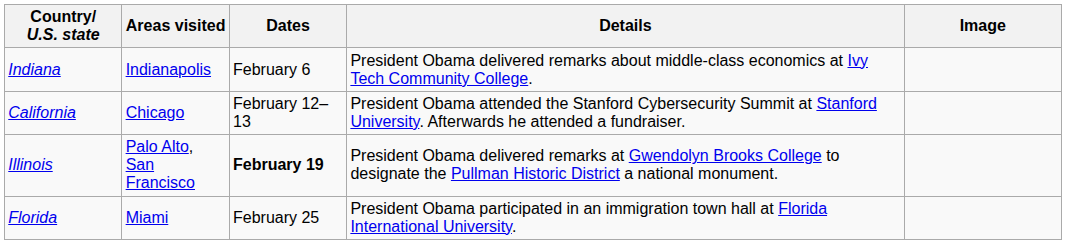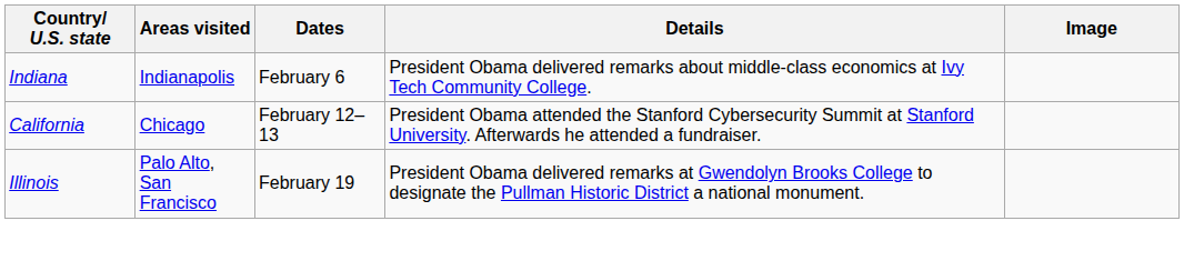Illinois | Dates: bold -> normal
- row: Florida | Miami | February 25 | President Obama participated in an immigration town hall at Florida International University.
